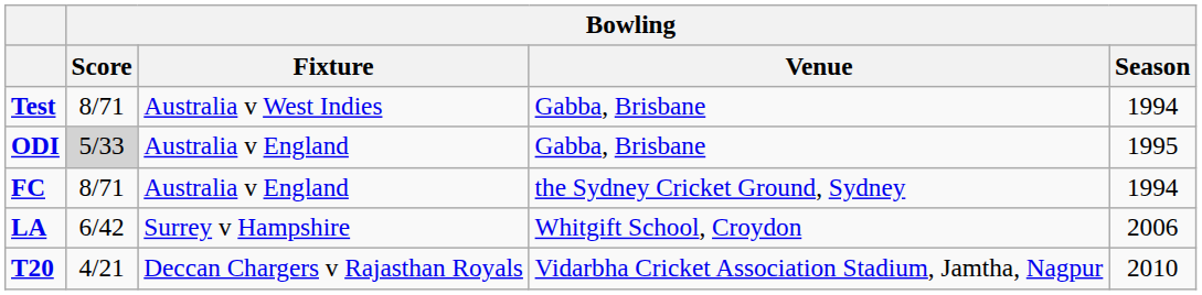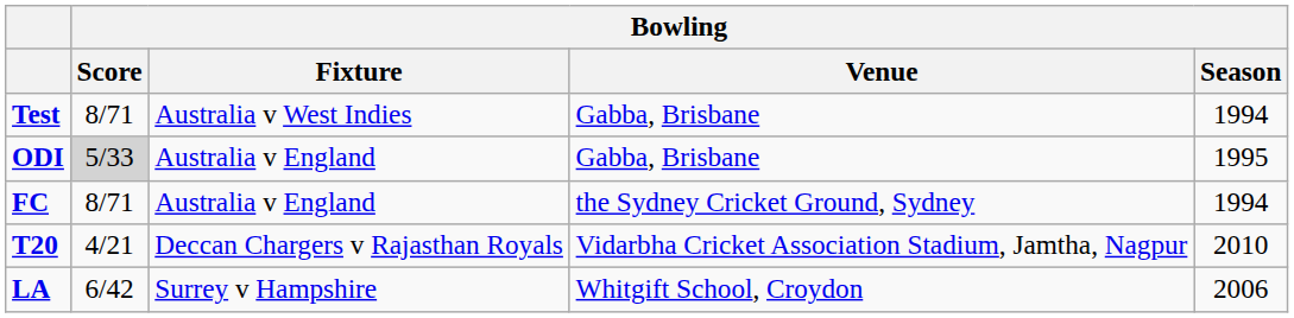rows swapped: LA <-> T20
